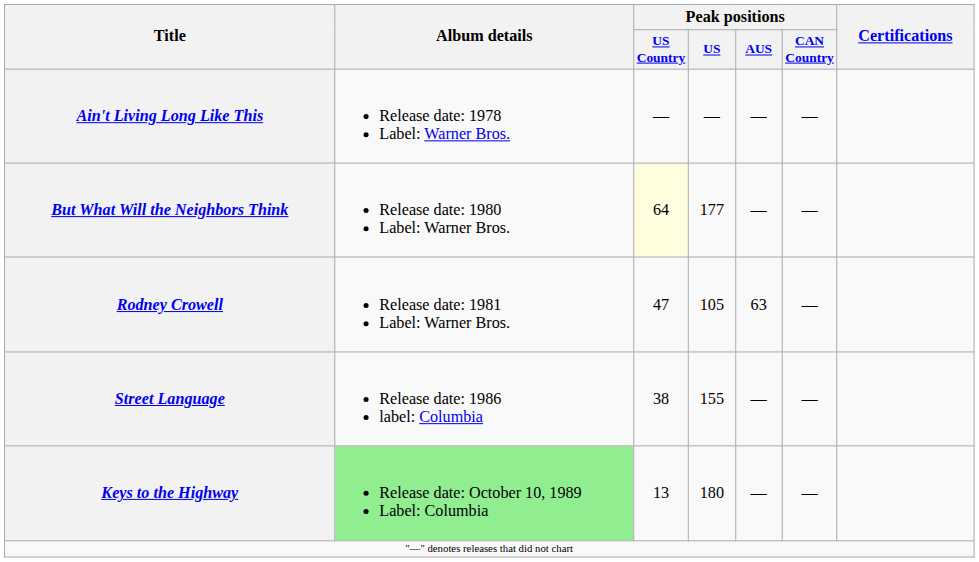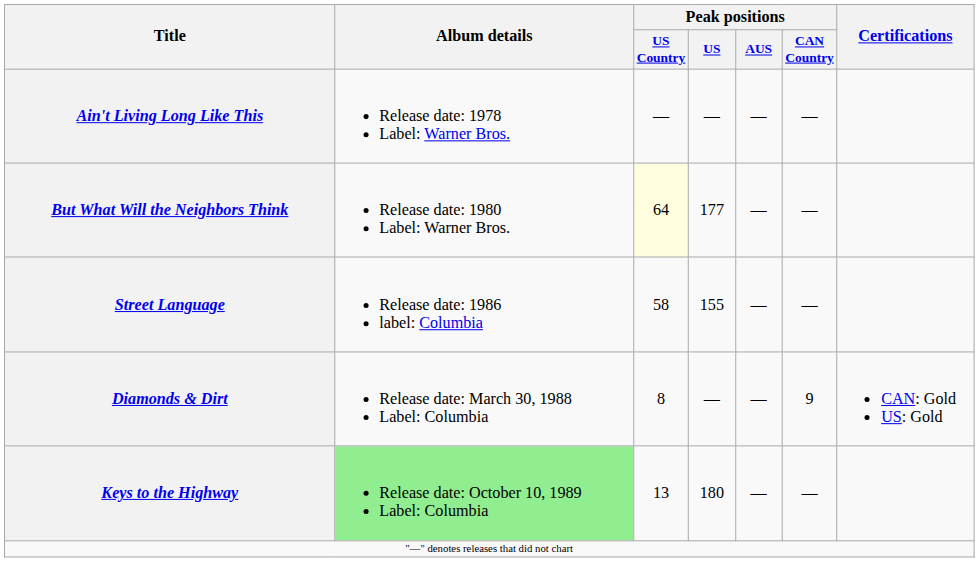- row: Rodney Crowell | Release date: 1981 Label: Warner Bros. | 47 | 105 | 63 | —
Street Language | Peak positions / US Country: 38 -> 58
+ row: Diamonds & Dirt | Release date: March 30, 1988 Label: Columbia | 8 | — | — | 9 | CAN: Gold US: Gold
